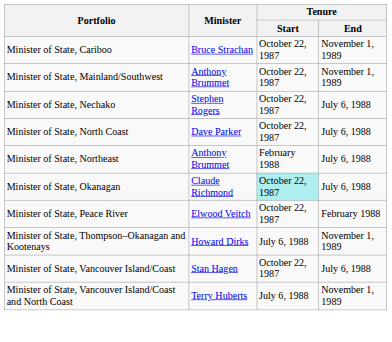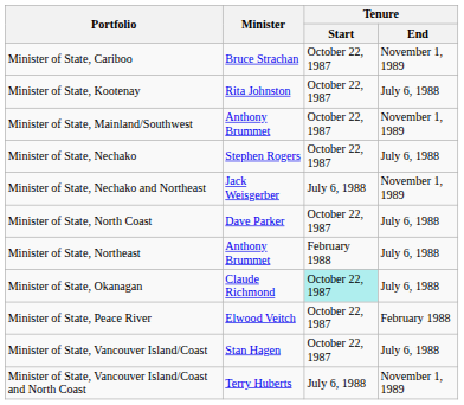+ row: Minister of State, Kootenay | Rita Johnston | October 22, 1987 | July 6, 1988
+ row: Minister of State, Nechako and Northeast | Jack Weisgerber | July 6, 1988 | November 1, 1989
- row: Minister of State, Thompson–Okanagan and Kootenays | Howard Dirks | July 6, 1988 | November 1, 1989
